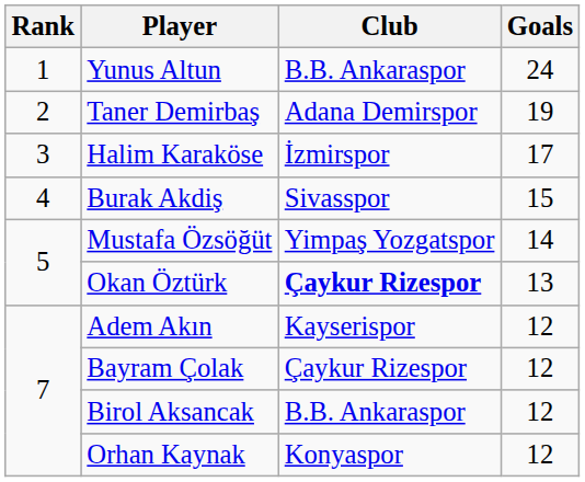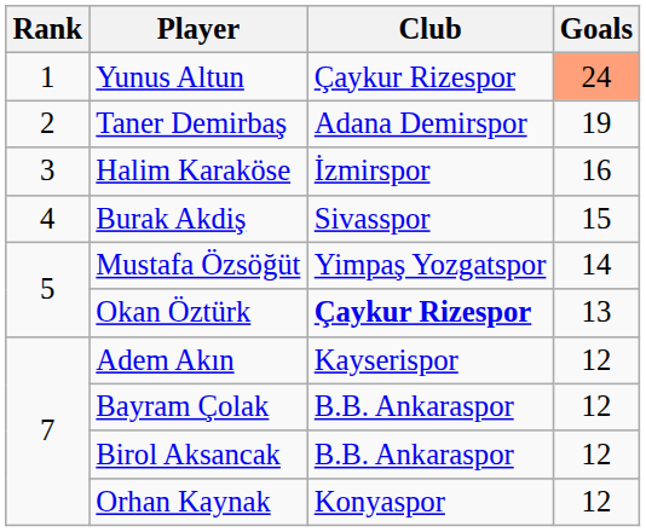Yunus Altun | Club: B.B. Ankaraspor -> Çaykur Rizespor
Yunus Altun | Goals: no background -> lightsalmon background
Halim Karaköse | Goals: 17 -> 16
Bayram Çolak | Club: Çaykur Rizespor -> B.B. Ankaraspor
